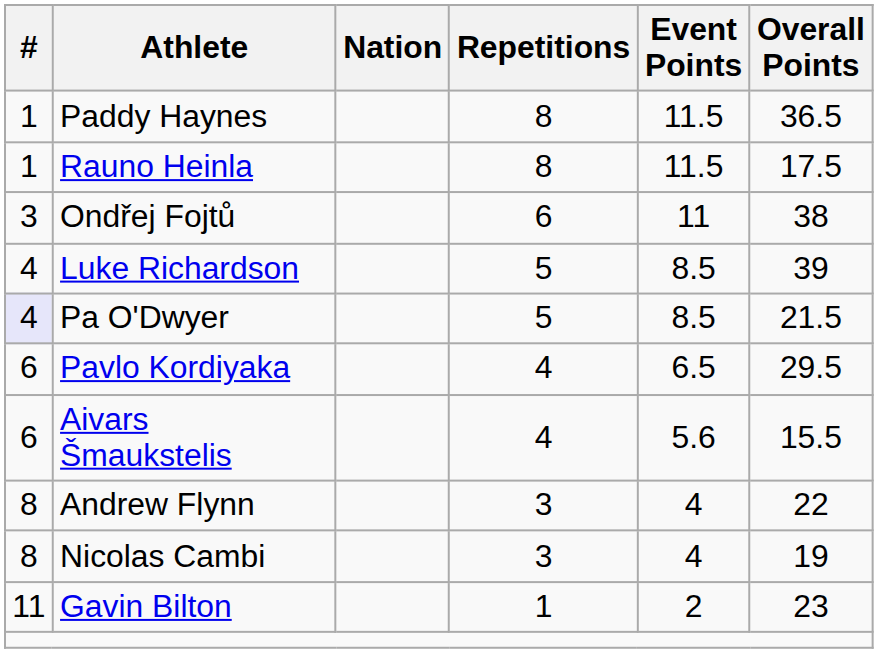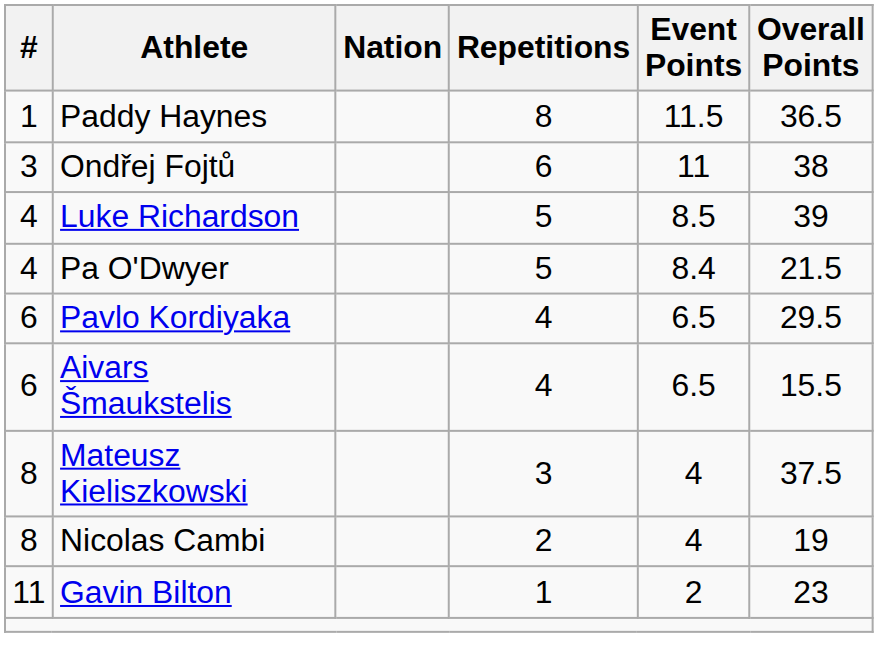- row: 1 | Rauno Heinla | 8 | 11.5 | 17.5
Pa O'Dwyer | #: lavender background -> no background
Pa O'Dwyer | Event Points: 8.5 -> 8.4
Aivars Šmaukstelis | Event Points: 5.6 -> 6.5
+ row: 8 | Mateusz Kieliszkowski | 3 | 4 | 37.5
- row: 8 | Andrew Flynn | 3 | 4 | 22
Nicolas Cambi | Repetitions: 3 -> 2
